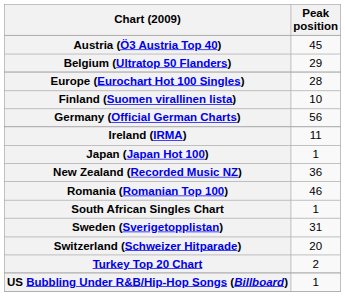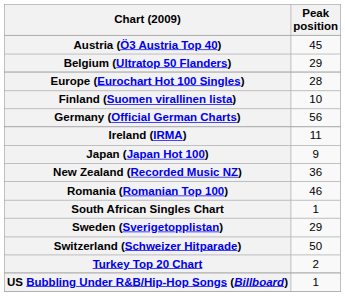Japan (Japan Hot 100) | Peak position: 1 -> 9
Sweden (Sverigetopplistan) | Peak position: 31 -> 29
Switzerland (Schweizer Hitparade) | Peak position: 20 -> 50
